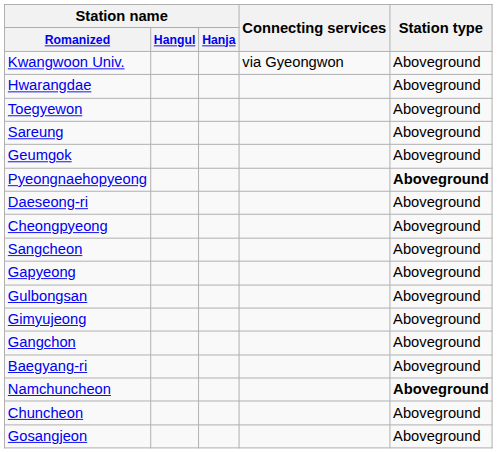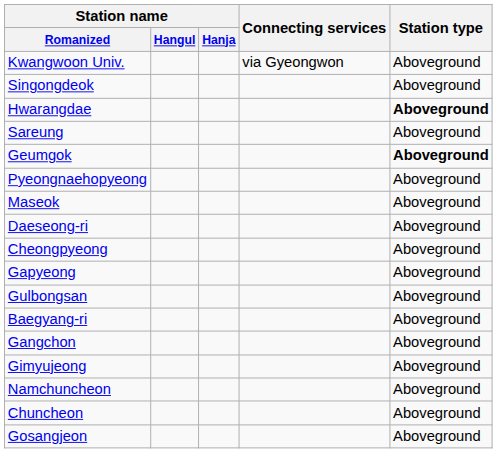+ row: Singongdeok | Aboveground
Hwarangdae | Station type: normal -> bold
- row: Toegyewon | Aboveground
Geumgok | Station type: normal -> bold
Pyeongnaehopyeong | Station type: bold -> normal
+ row: Maseok | Aboveground
- row: Sangcheon | Aboveground
rows swapped: Baegyang-ri <-> Gimyujeong
Namchuncheon | Station type: bold -> normal
